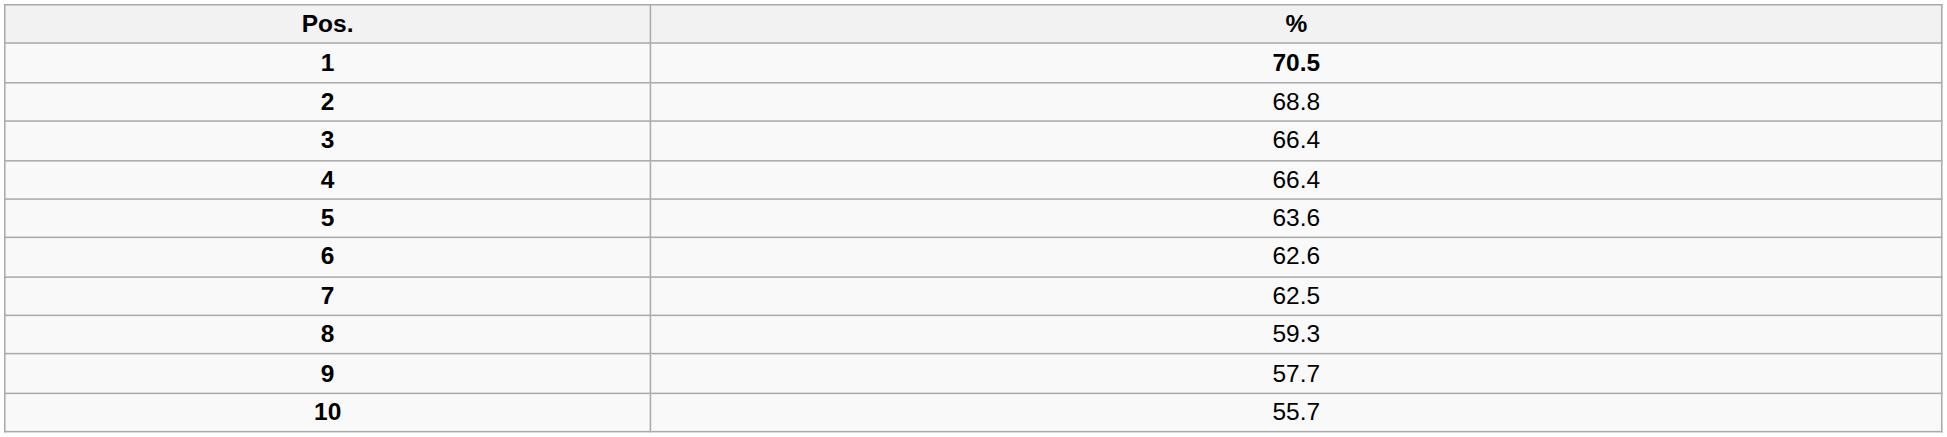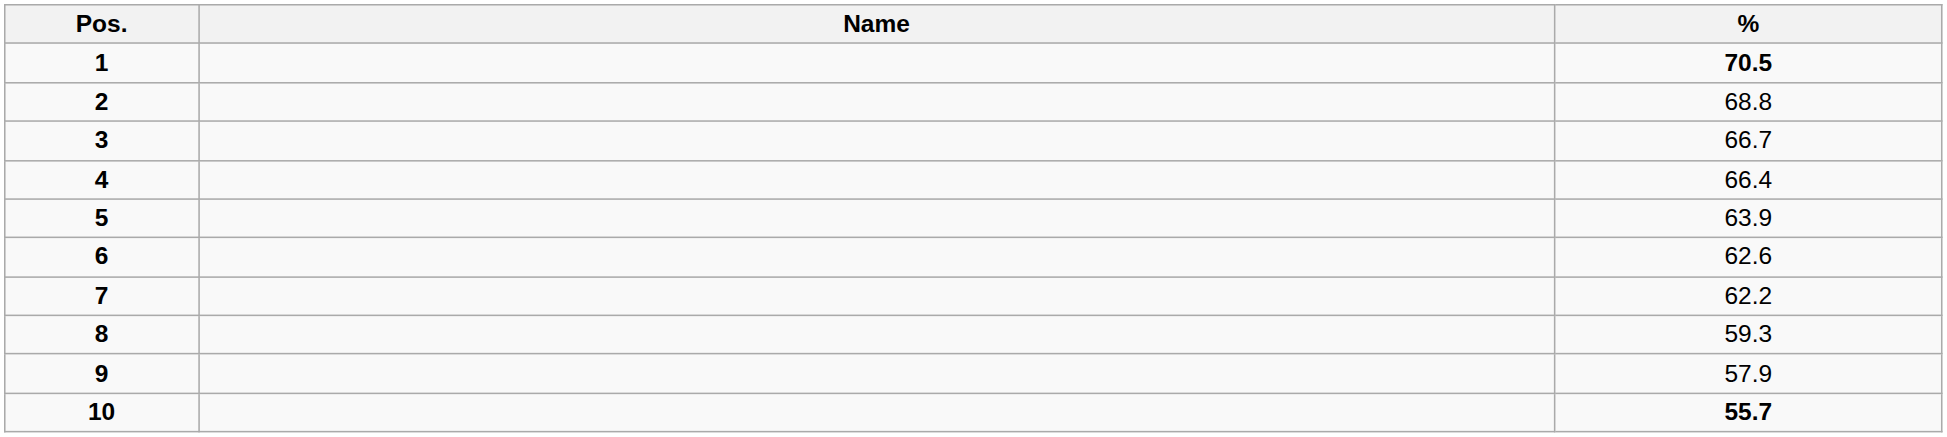+ column: Name
3 | %: 66.4 -> 66.7
5 | %: 63.6 -> 63.9
7 | %: 62.5 -> 62.2
9 | %: 57.7 -> 57.9
10 | %: normal -> bold
